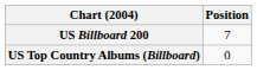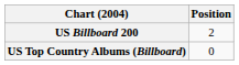US Billboard 200 | Position: 7 -> 2
